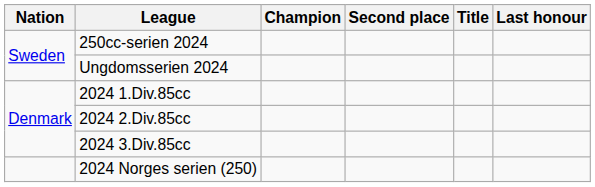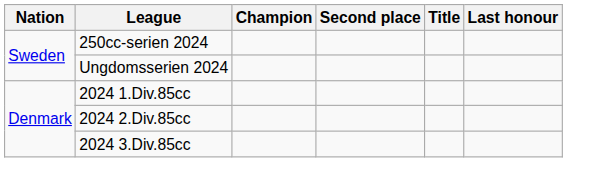- row: 2024 Norges serien (250)
